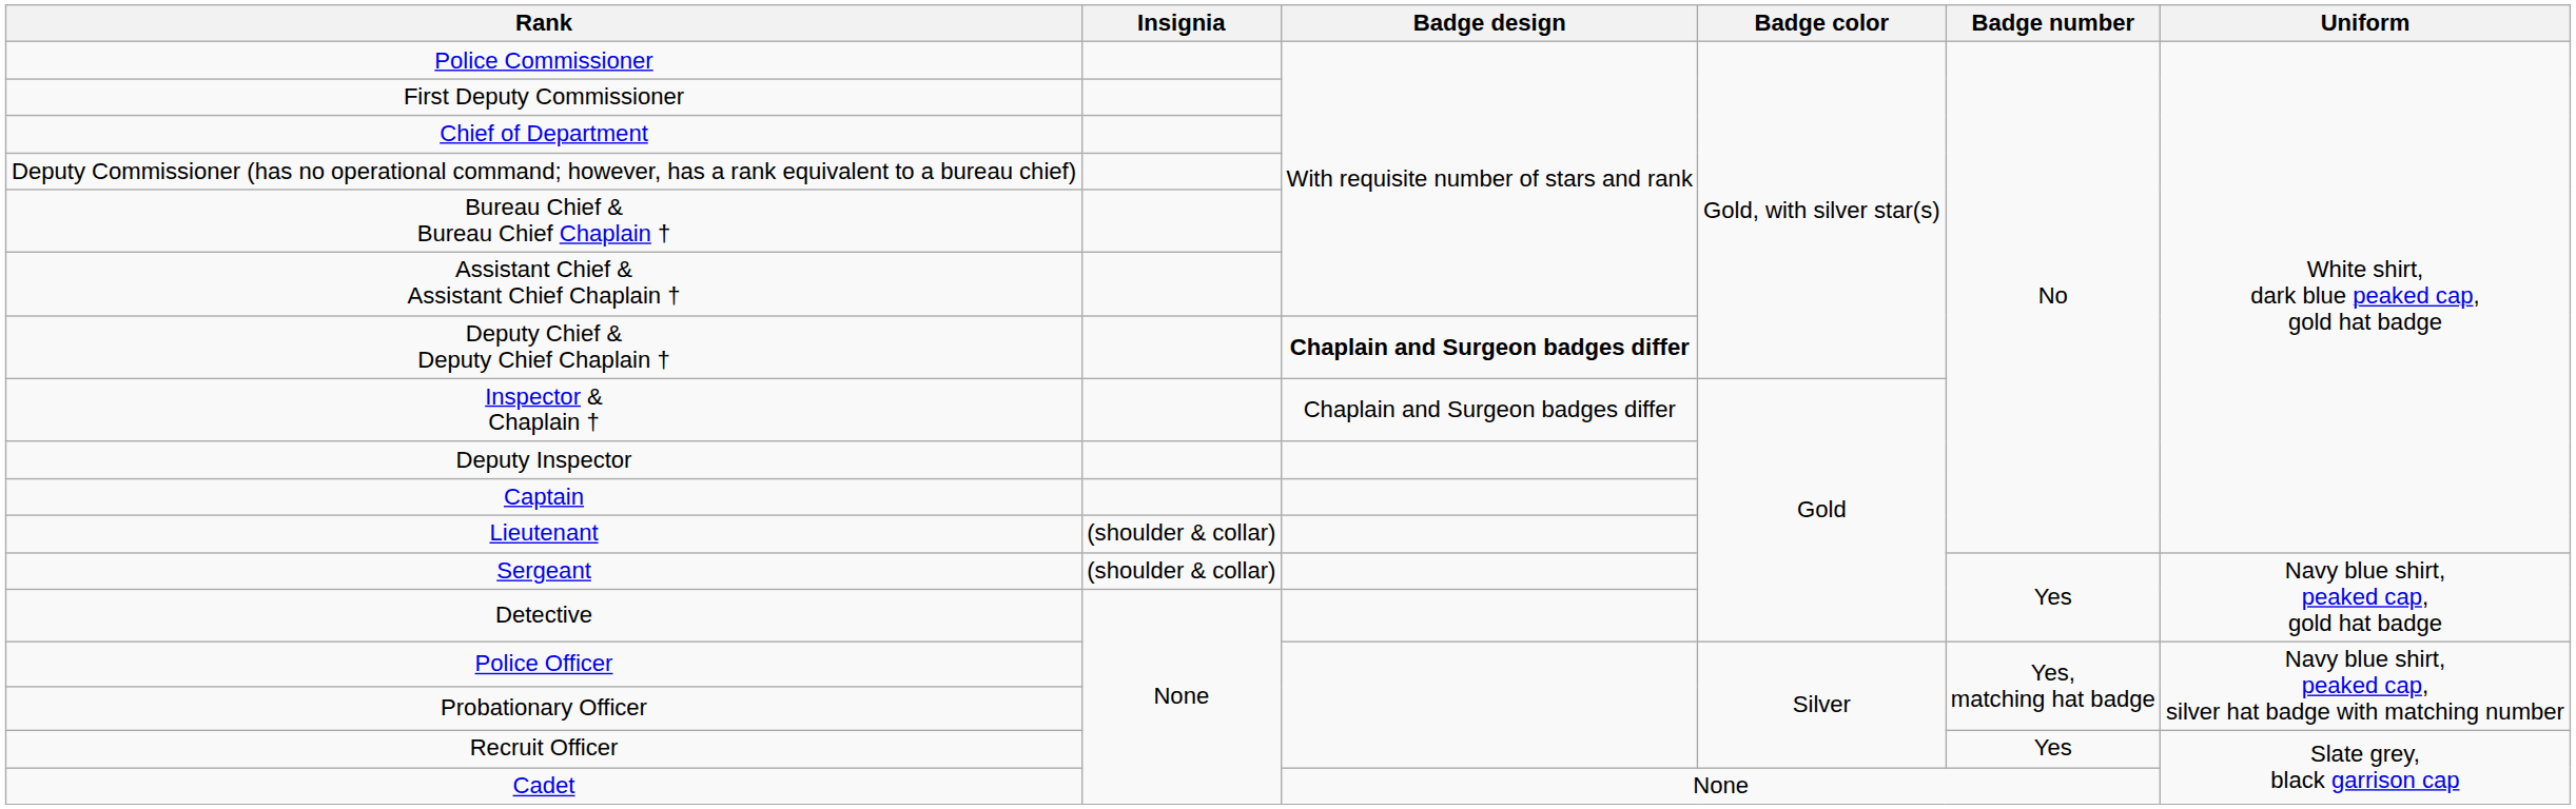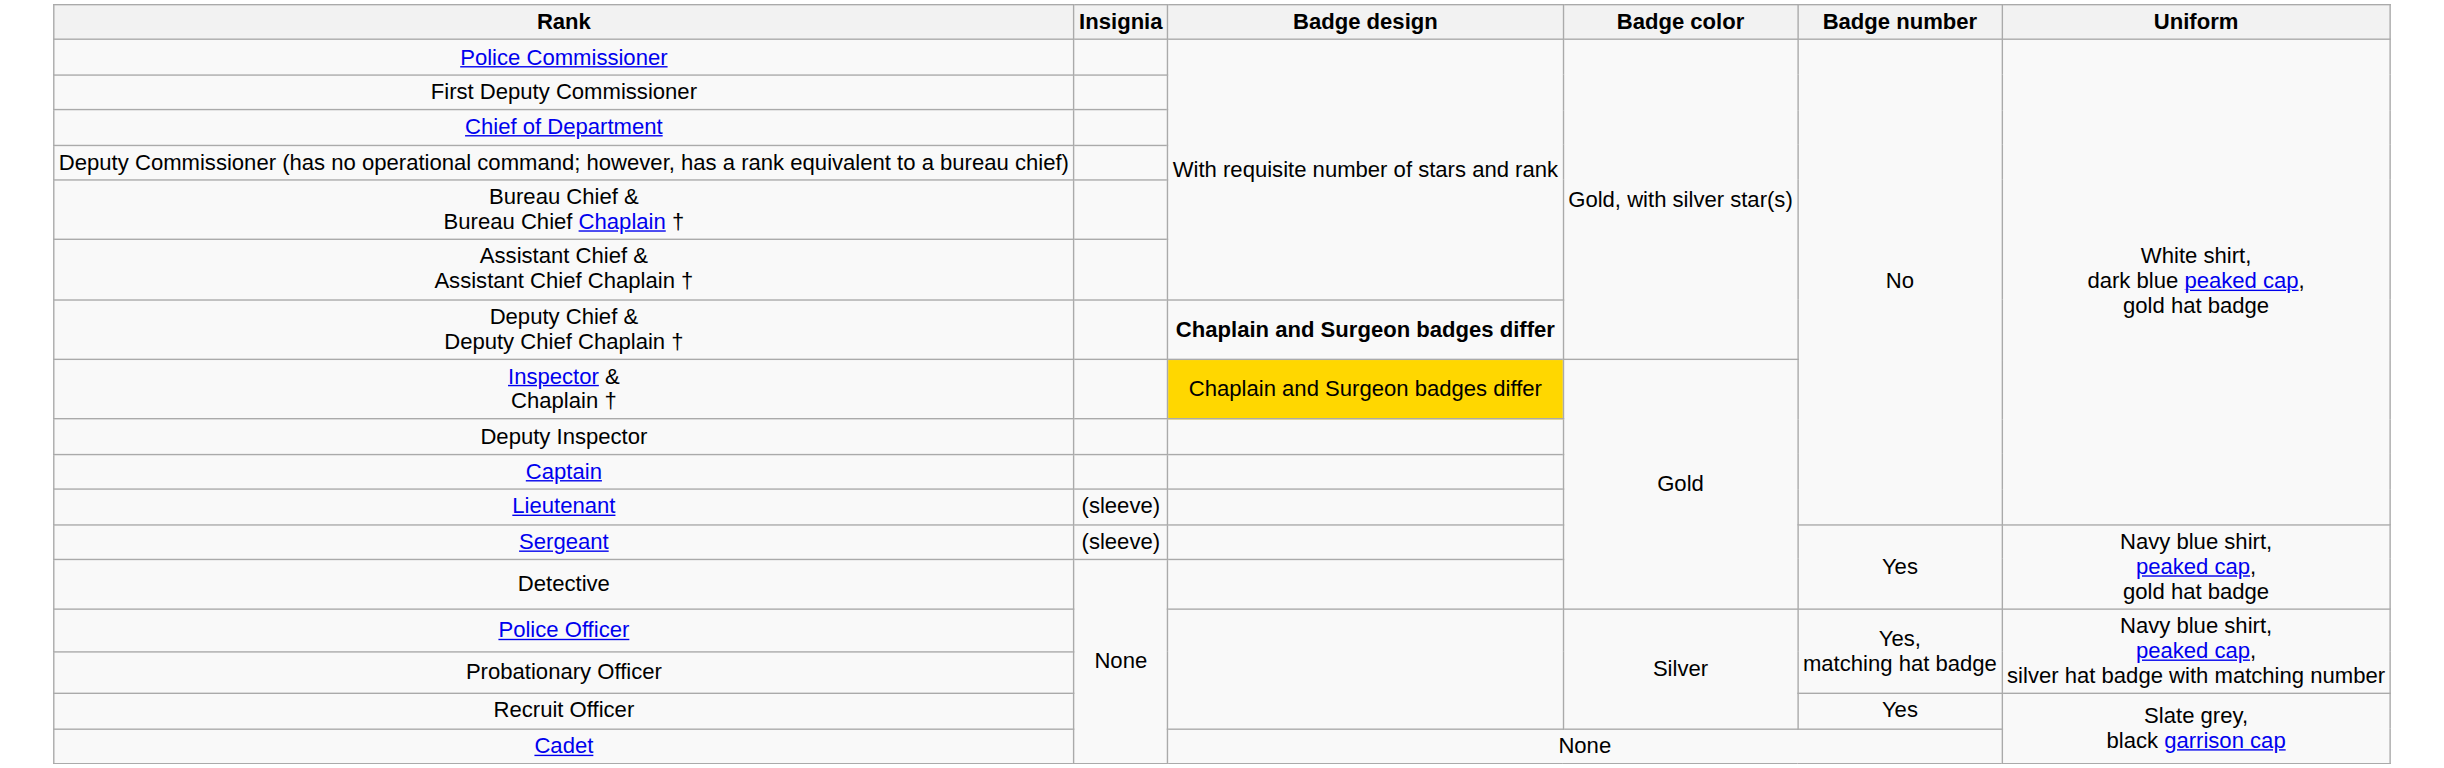Inspector & Chaplain † | Badge design: no background -> gold background
Lieutenant | Insignia: (shoulder & collar) -> (sleeve)
Sergeant | Insignia: (shoulder & collar) -> (sleeve)
